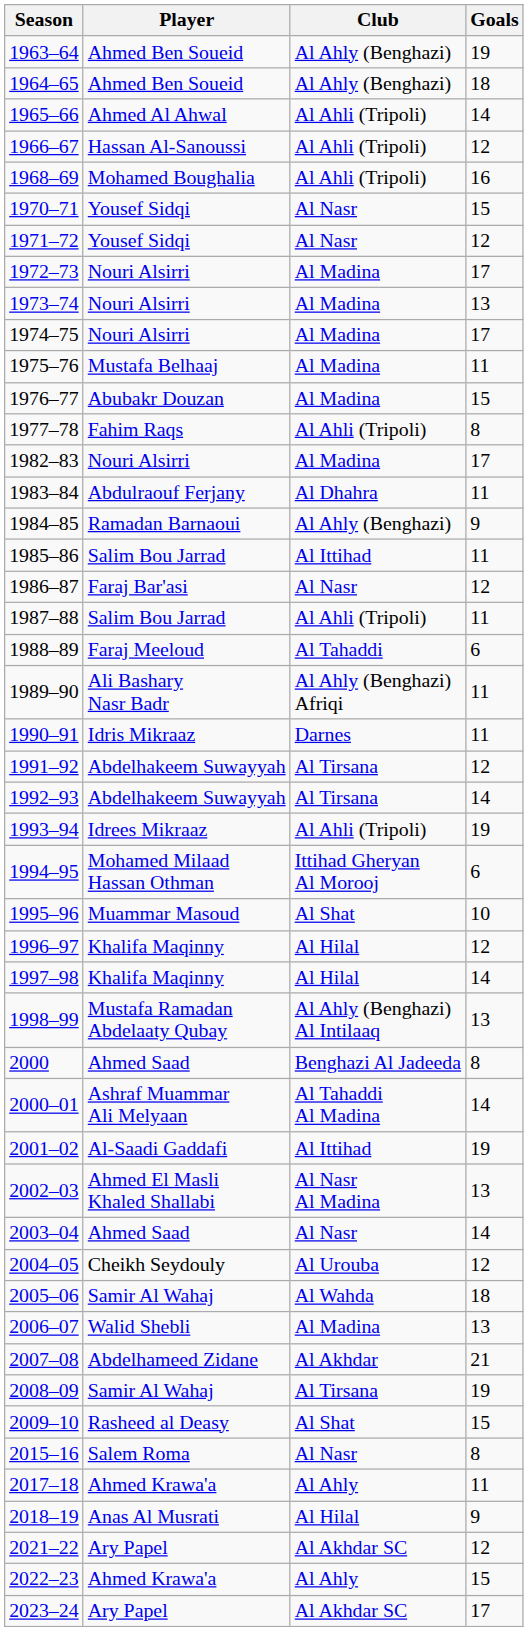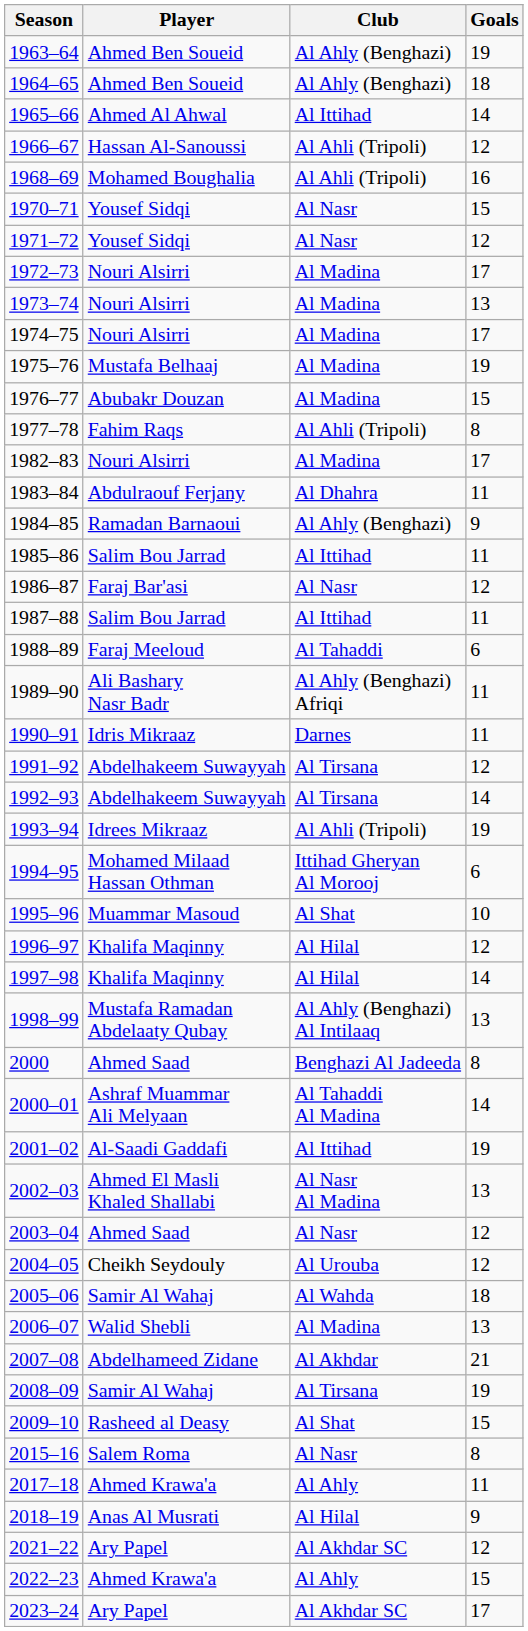1965–66 | Club: Al Ahli (Tripoli) -> Al Ittihad
1975–76 | Goals: 11 -> 19
1987–88 | Club: Al Ahli (Tripoli) -> Al Ittihad
2003–04 | Goals: 14 -> 12
